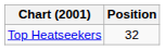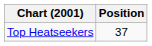Top Heatseekers | Position: 32 -> 37
